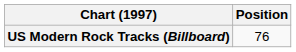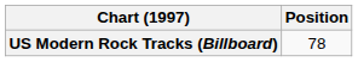US Modern Rock Tracks (Billboard) | Position: 76 -> 78
